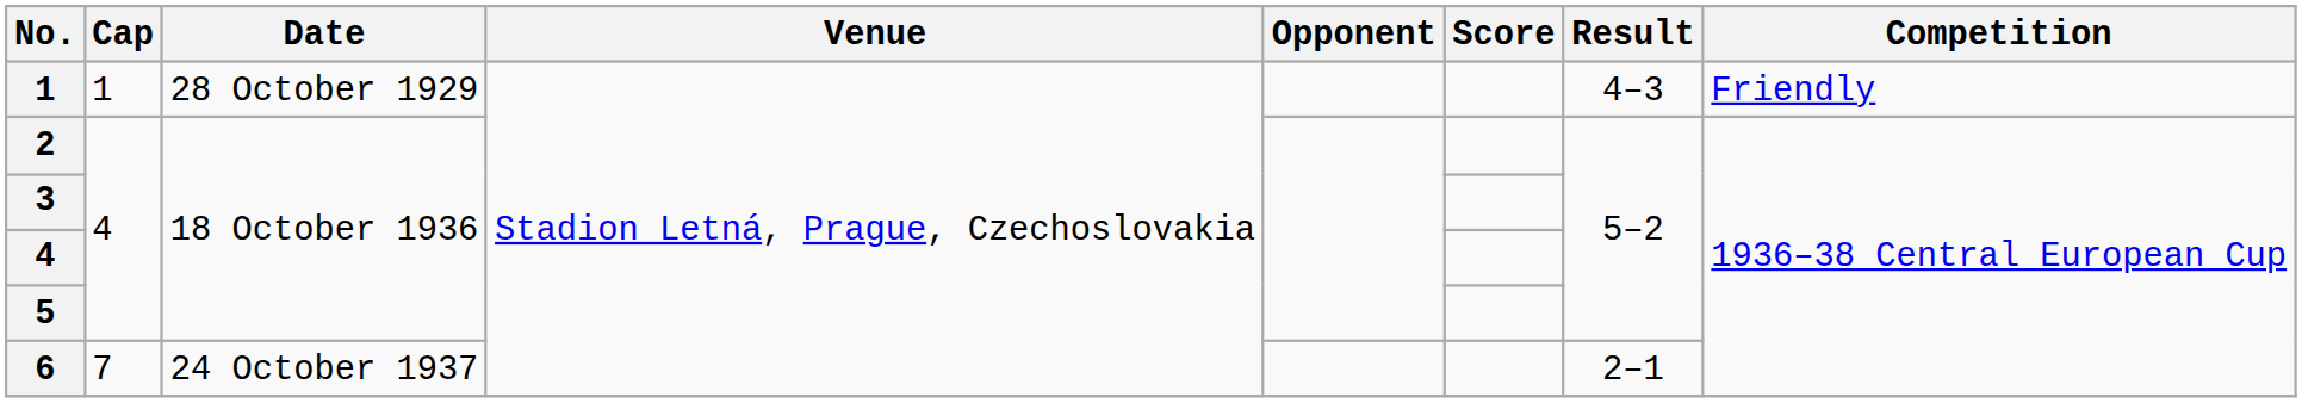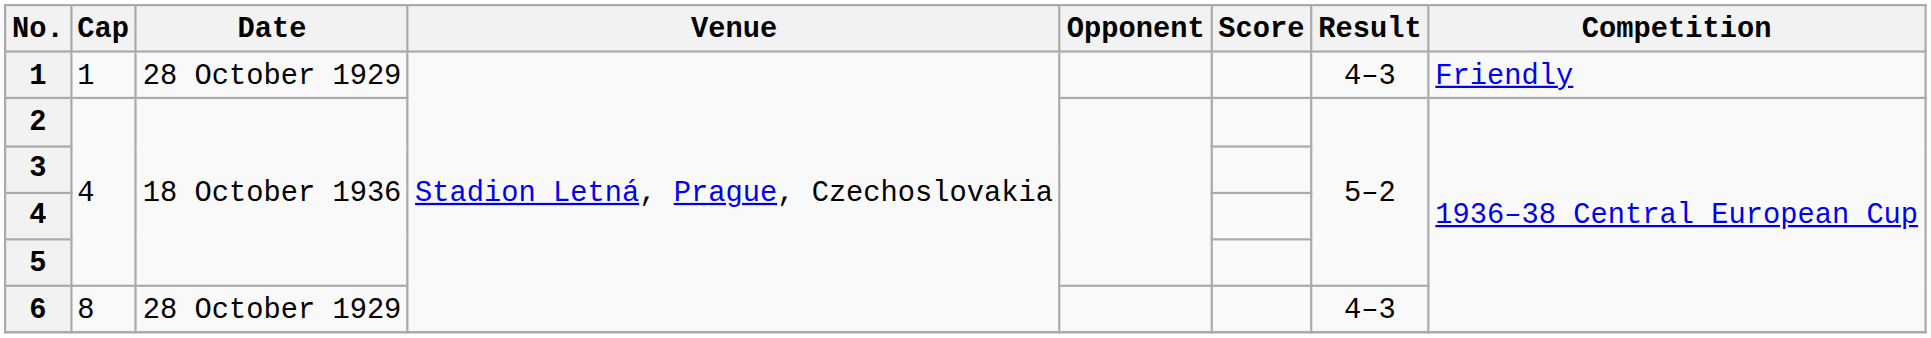6 | Cap: 7 -> 8
6 | Date: 24 October 1937 -> 28 October 1929
6 | Result: 2–1 -> 4–3
